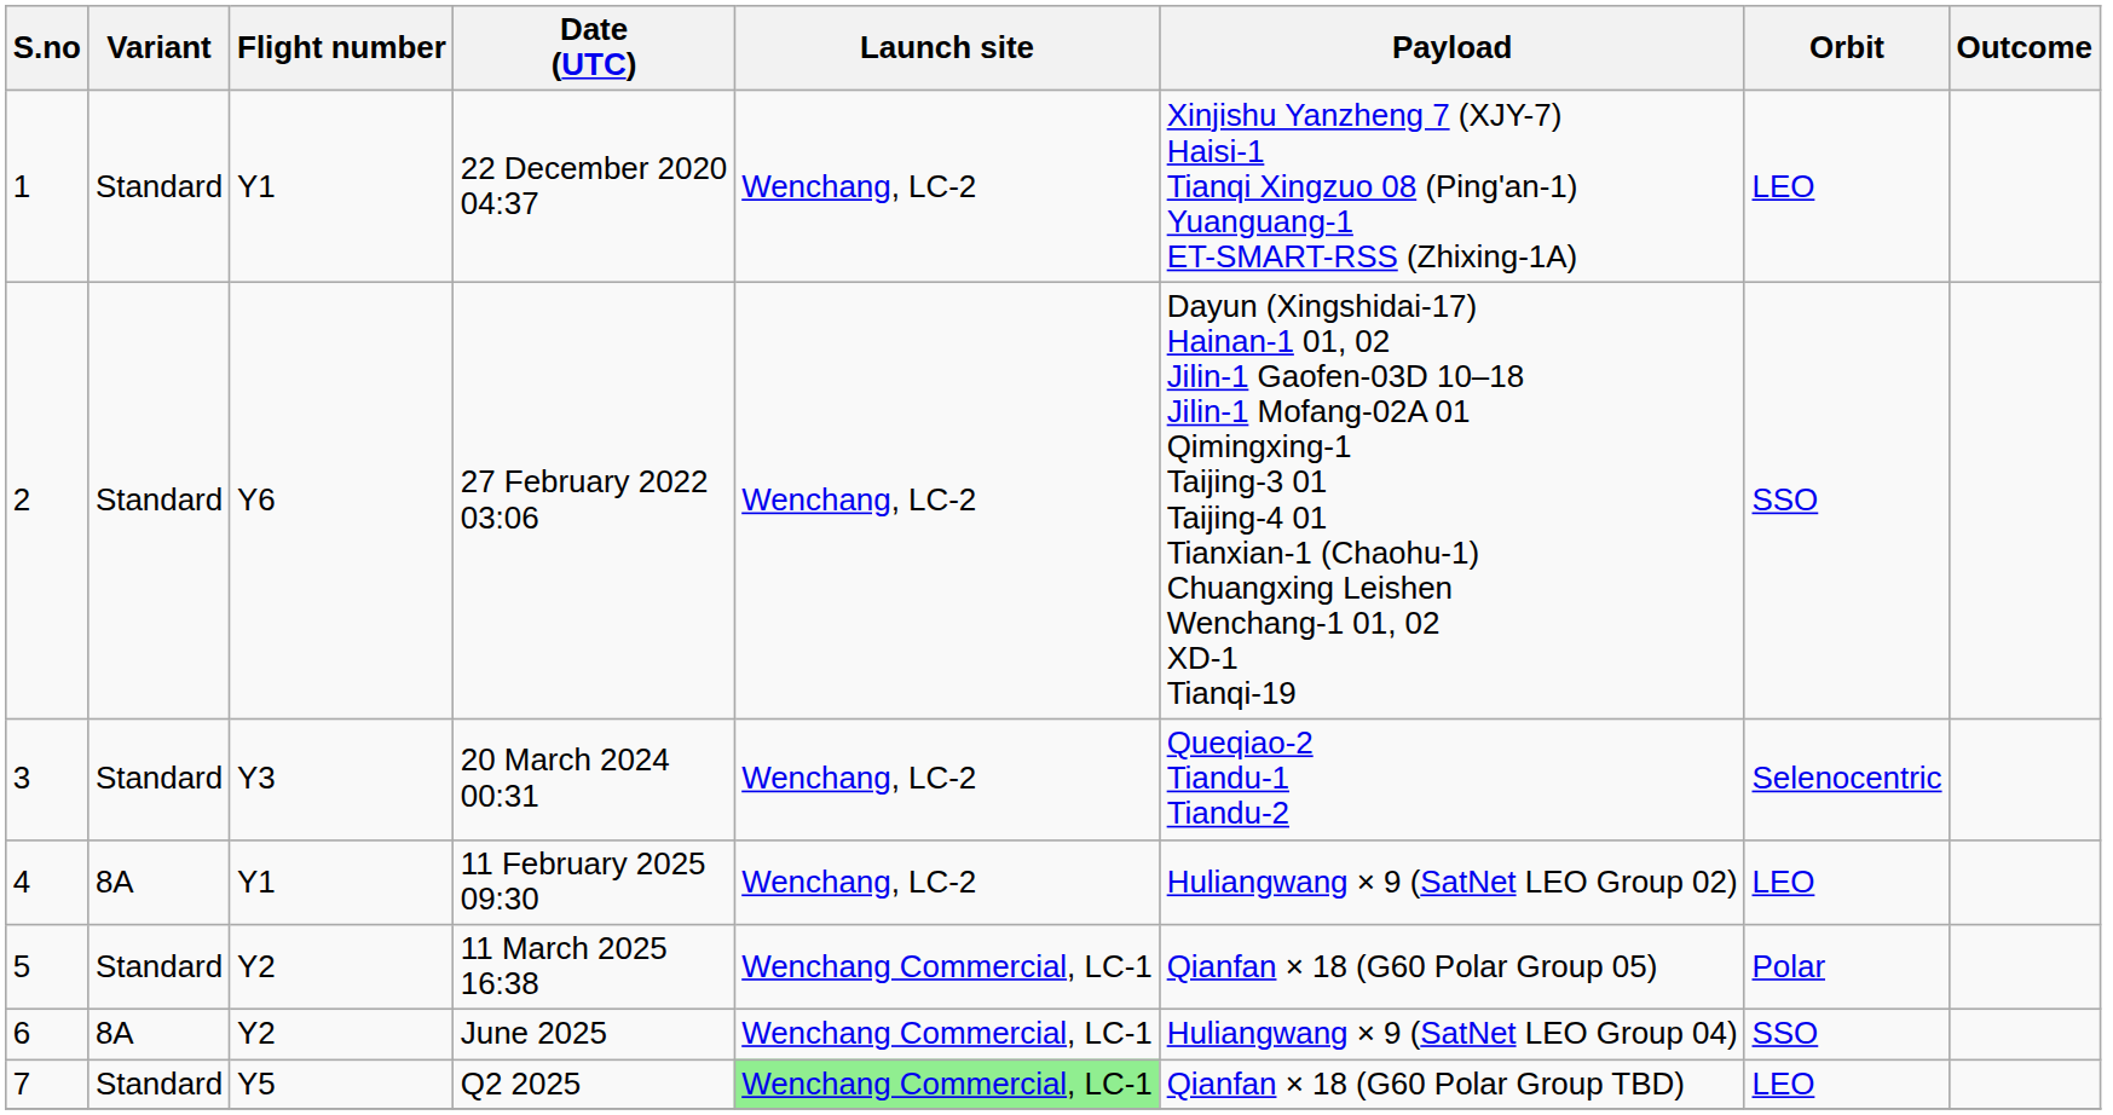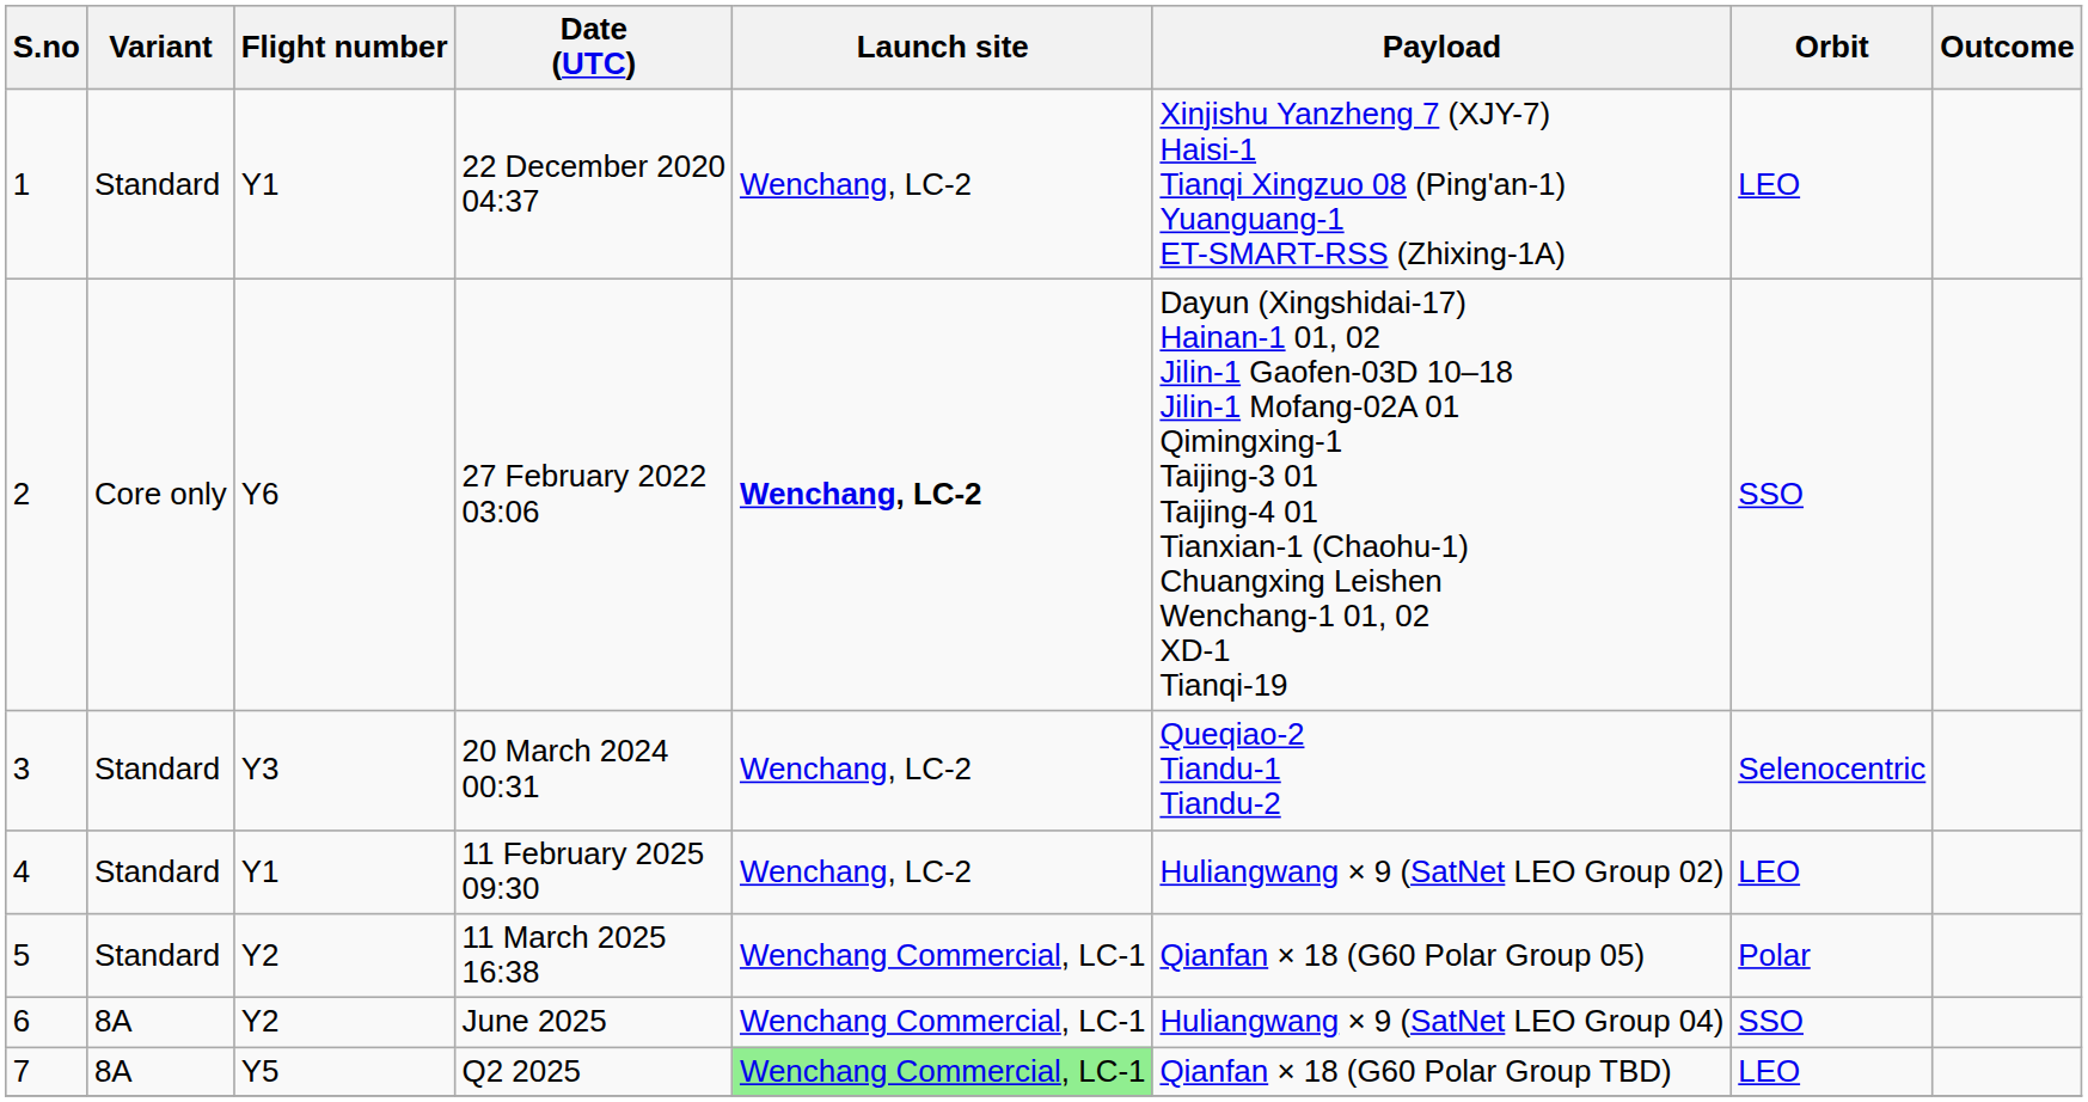27 February 2022 03:06 | Variant: Standard -> Core only
27 February 2022 03:06 | Launch site: normal -> bold
11 February 2025 09:30 | Variant: 8A -> Standard
Q2 2025 | Variant: Standard -> 8A
